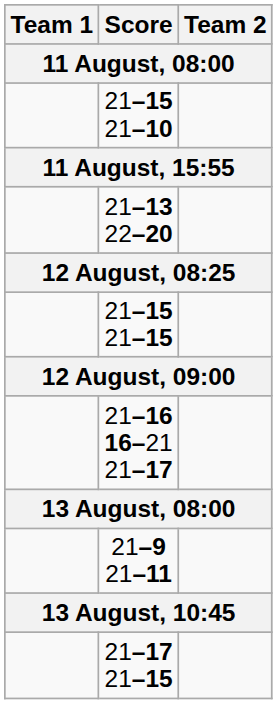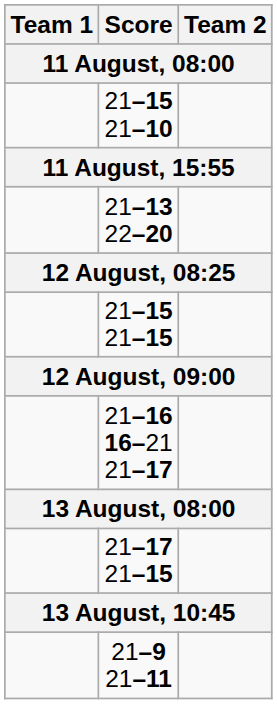rows swapped: 21–9 21–11 <-> 21–17 21–15
